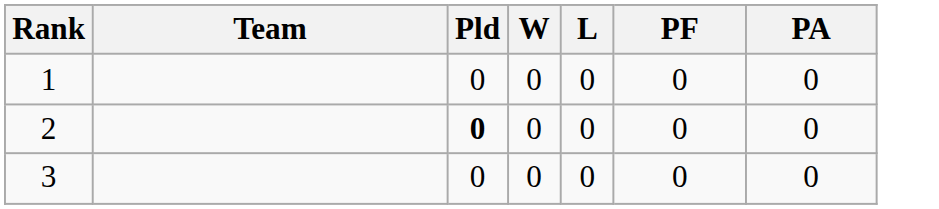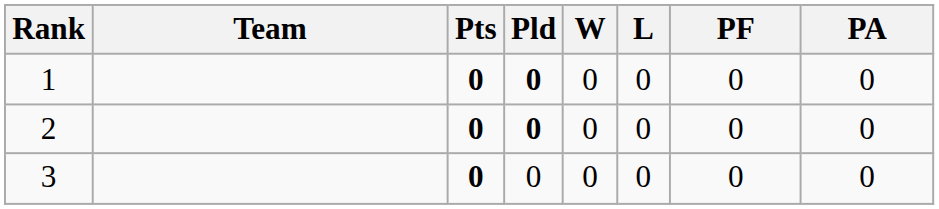+ column: Pts | 0 | 0 | 0
1 | Pld: normal -> bold
